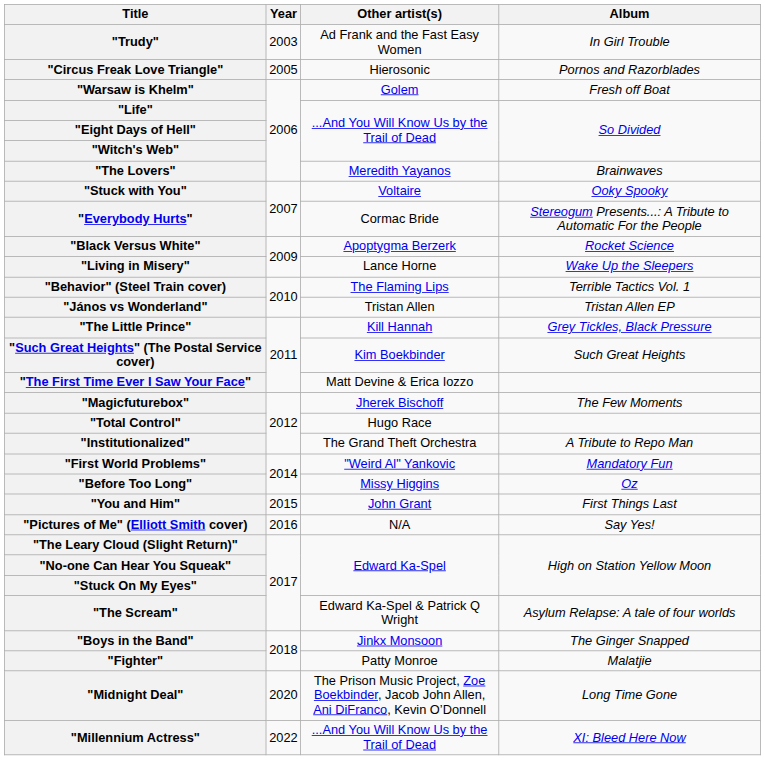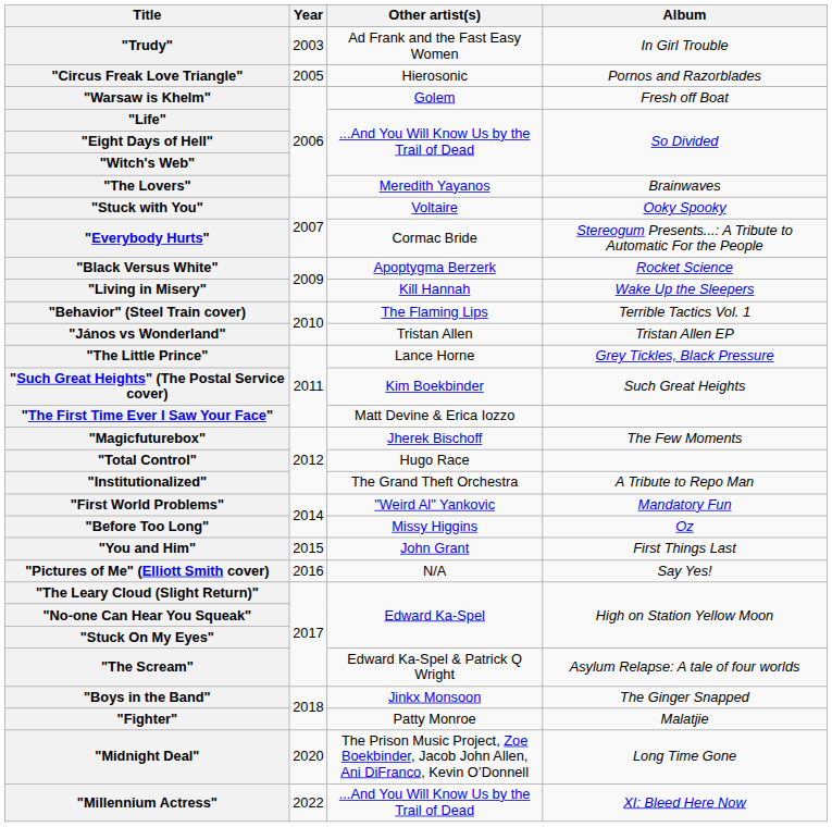"Living in Misery" | Other artist(s): Lance Horne -> Kill Hannah
"The Little Prince" | Other artist(s): Kill Hannah -> Lance Horne
